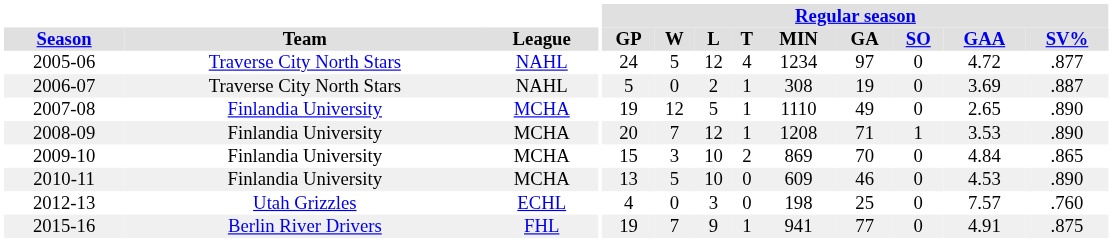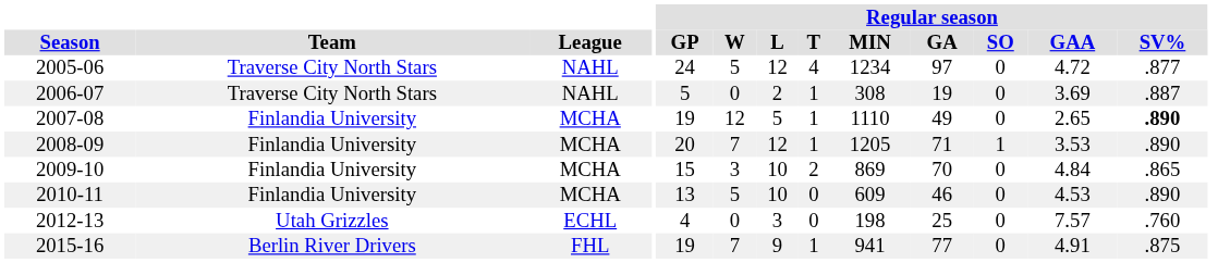2007-08 | Regular season / SV%: normal -> bold
2008-09 | Regular season / MIN: 1208 -> 1205
